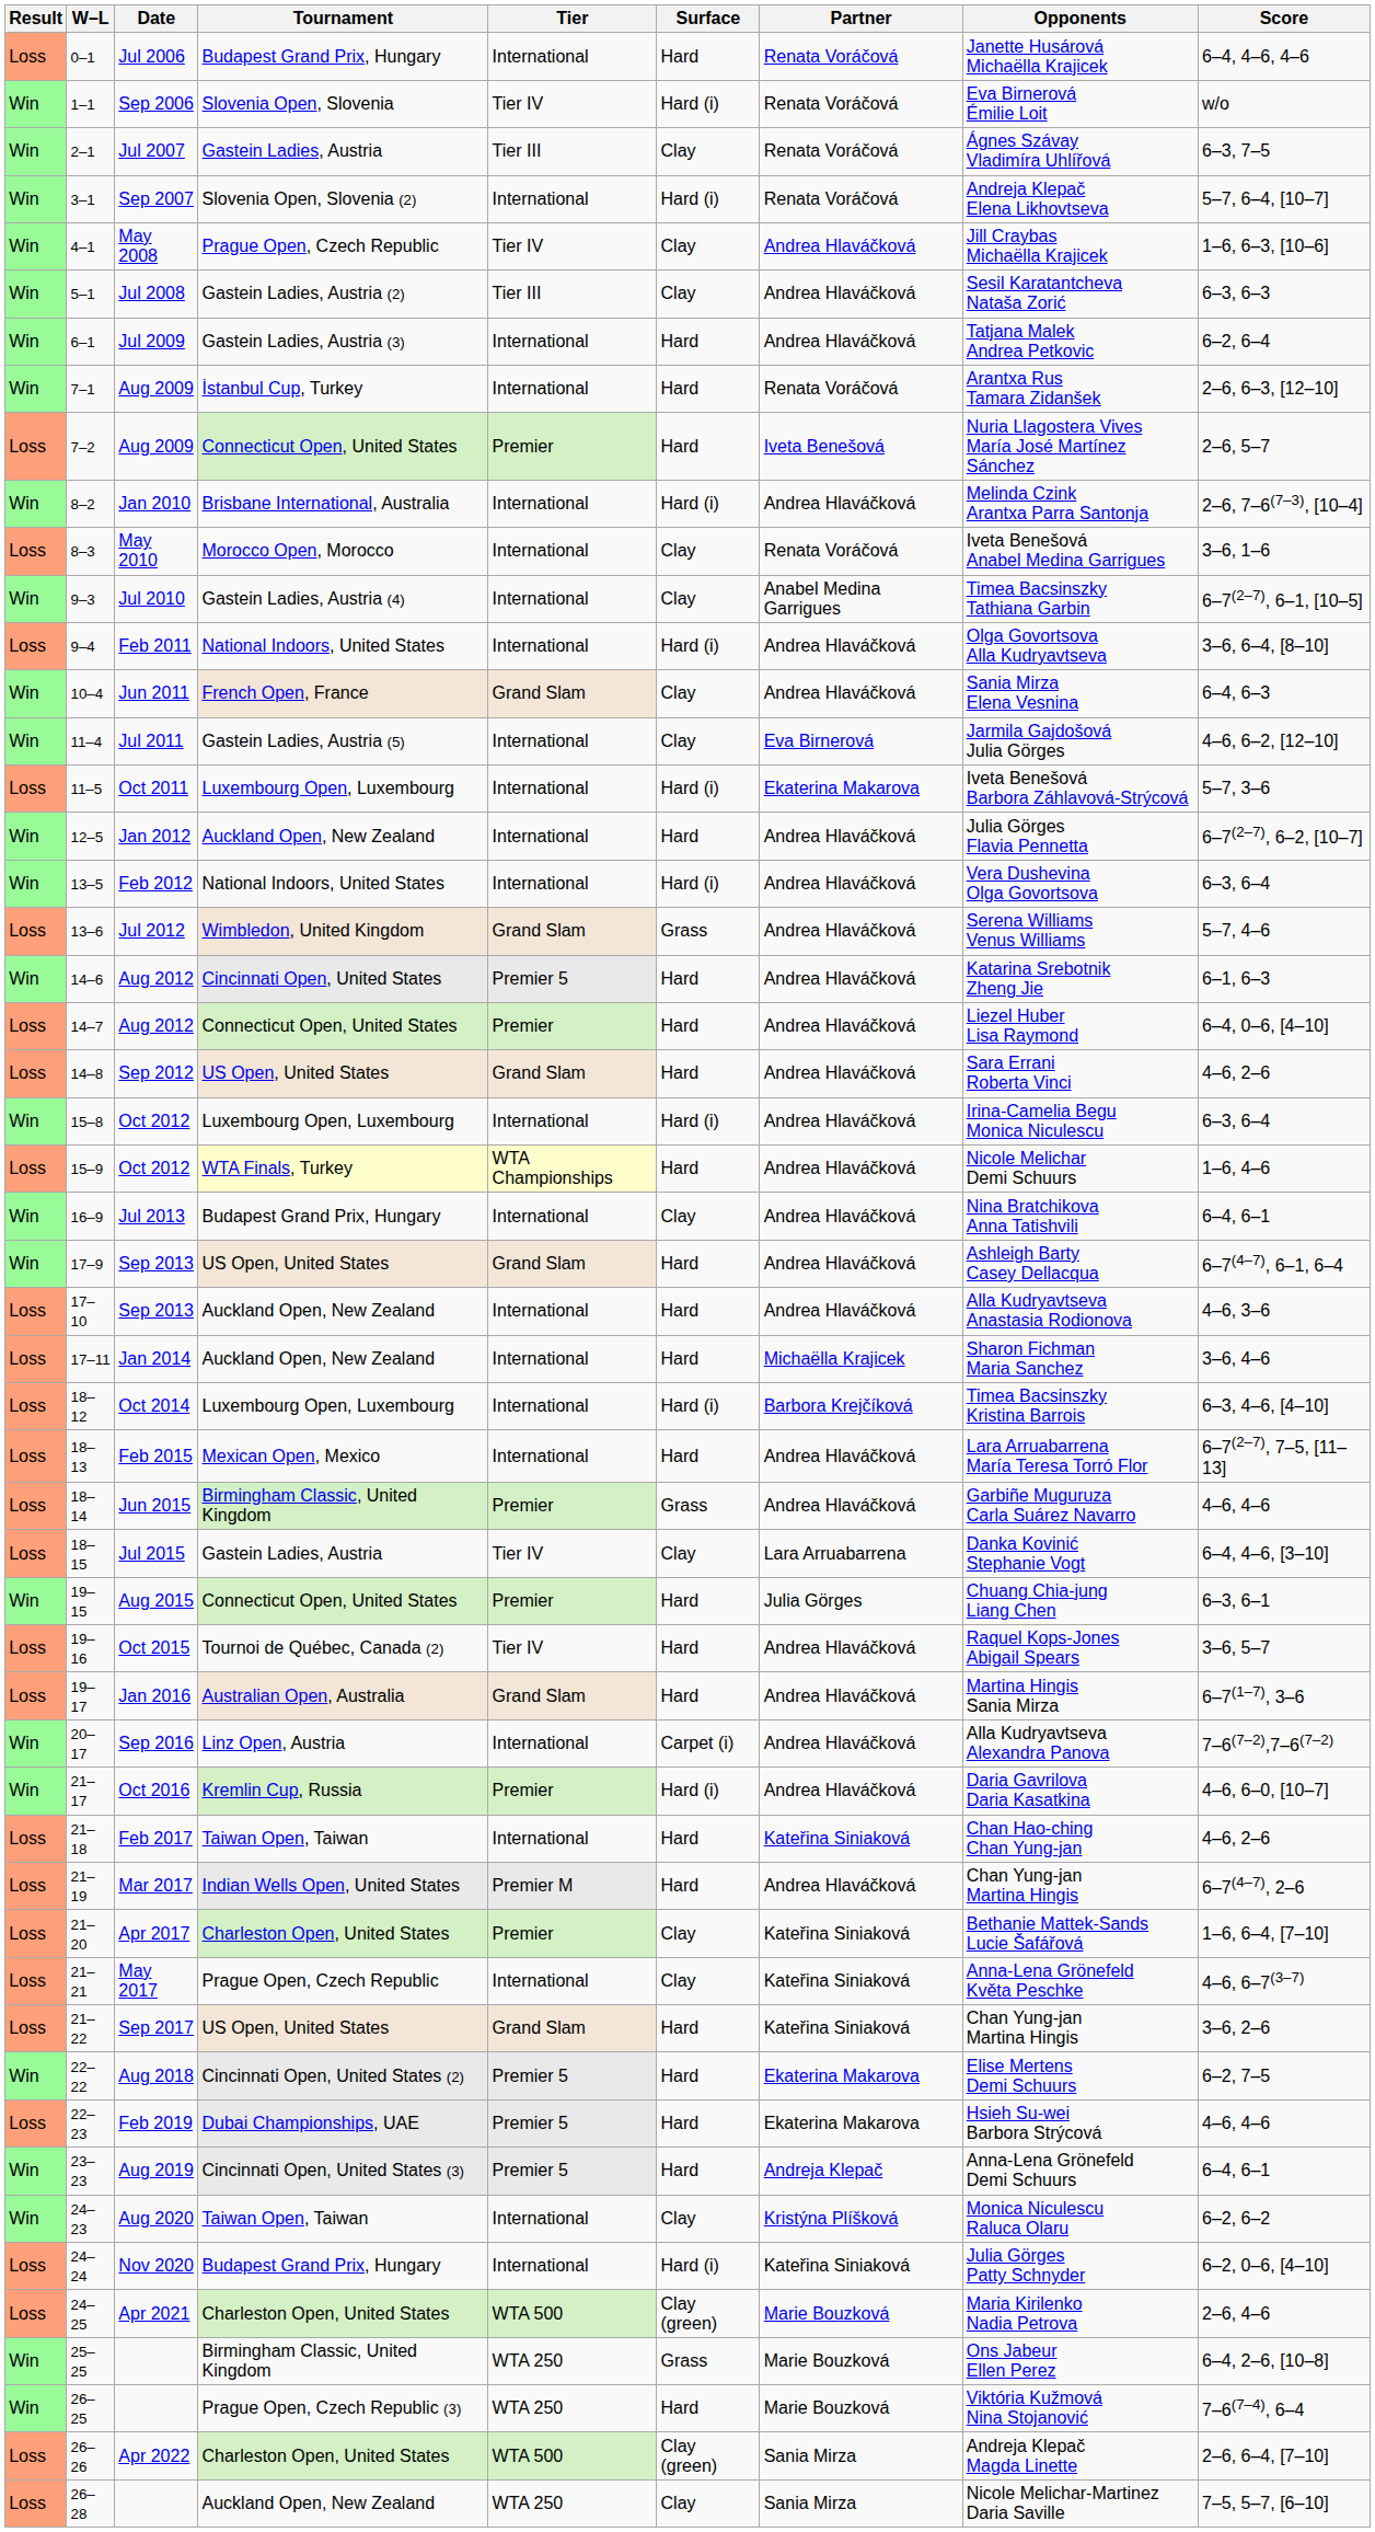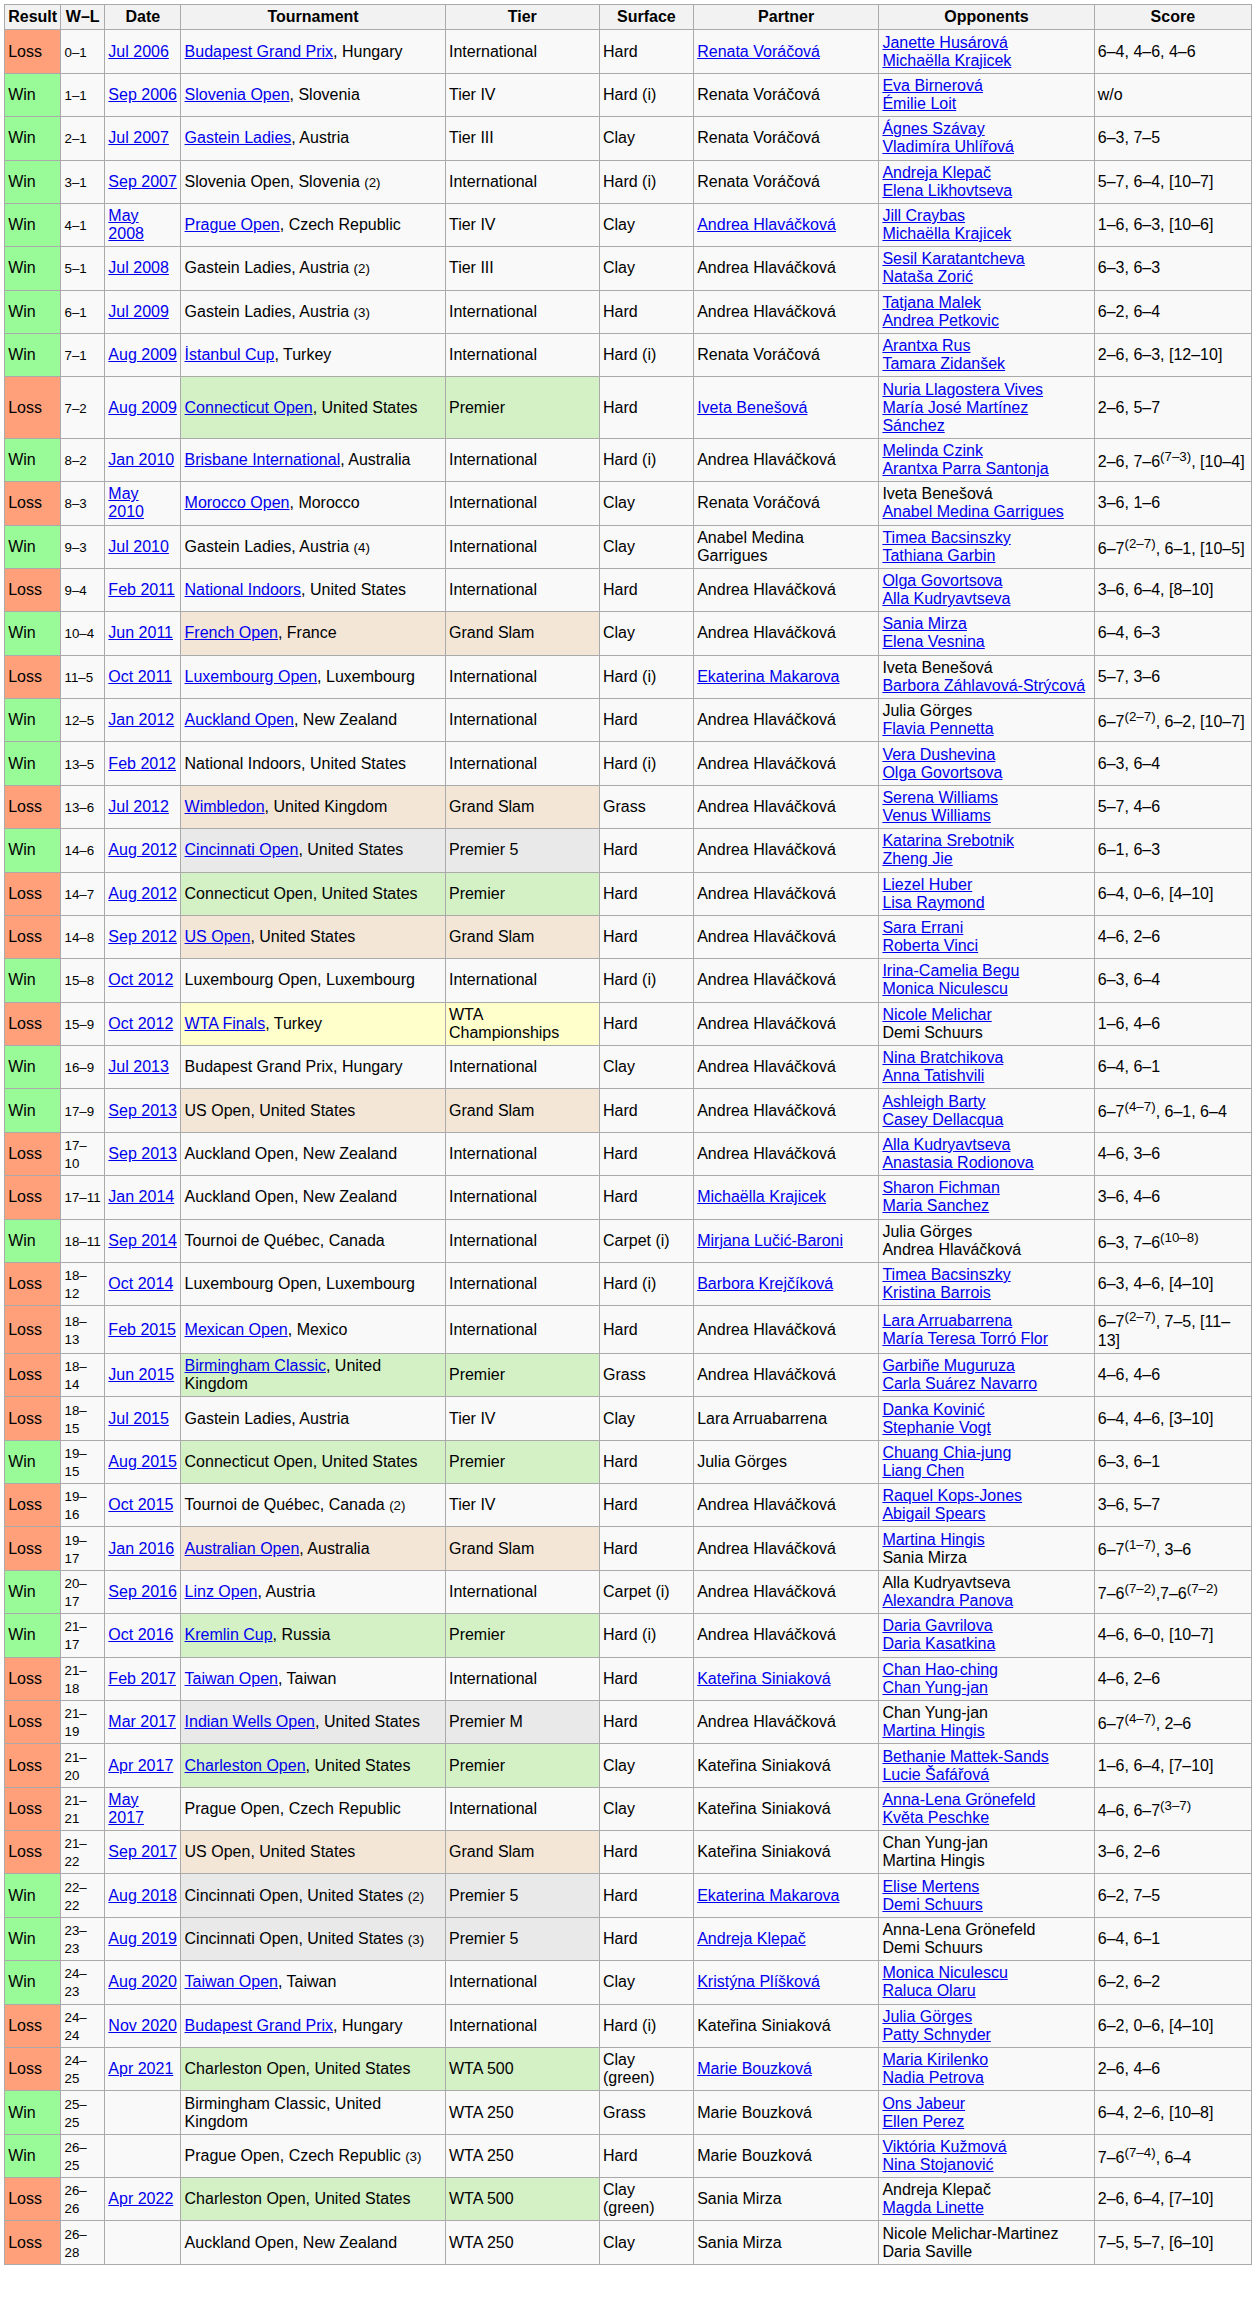7–1 | Surface: Hard -> Hard (i)
9–4 | Surface: Hard (i) -> Hard
- row: Win | 11–4 | Jul 2011 | Gastein Ladies, Austria (5) | International | Clay | Eva Birnerová | Jarmila Gajdošová Julia Görges | 4–6, 6–2, [12–10]
+ row: Win | 18–11 | Sep 2014 | Tournoi de Québec, Canada | International | Carpet (i) | Mirjana Lučić-Baroni | Julia Görges Andrea Hlaváčková | 6–3, 7–6(10–8)
- row: Loss | 22–23 | Feb 2019 | Dubai Championships, UAE | Premier 5 | Hard | Ekaterina Makarova | Hsieh Su-wei Barbora Strýcová | 4–6, 4–6
